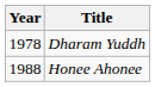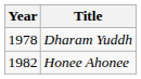Honee Ahonee | Year: 1988 -> 1982
